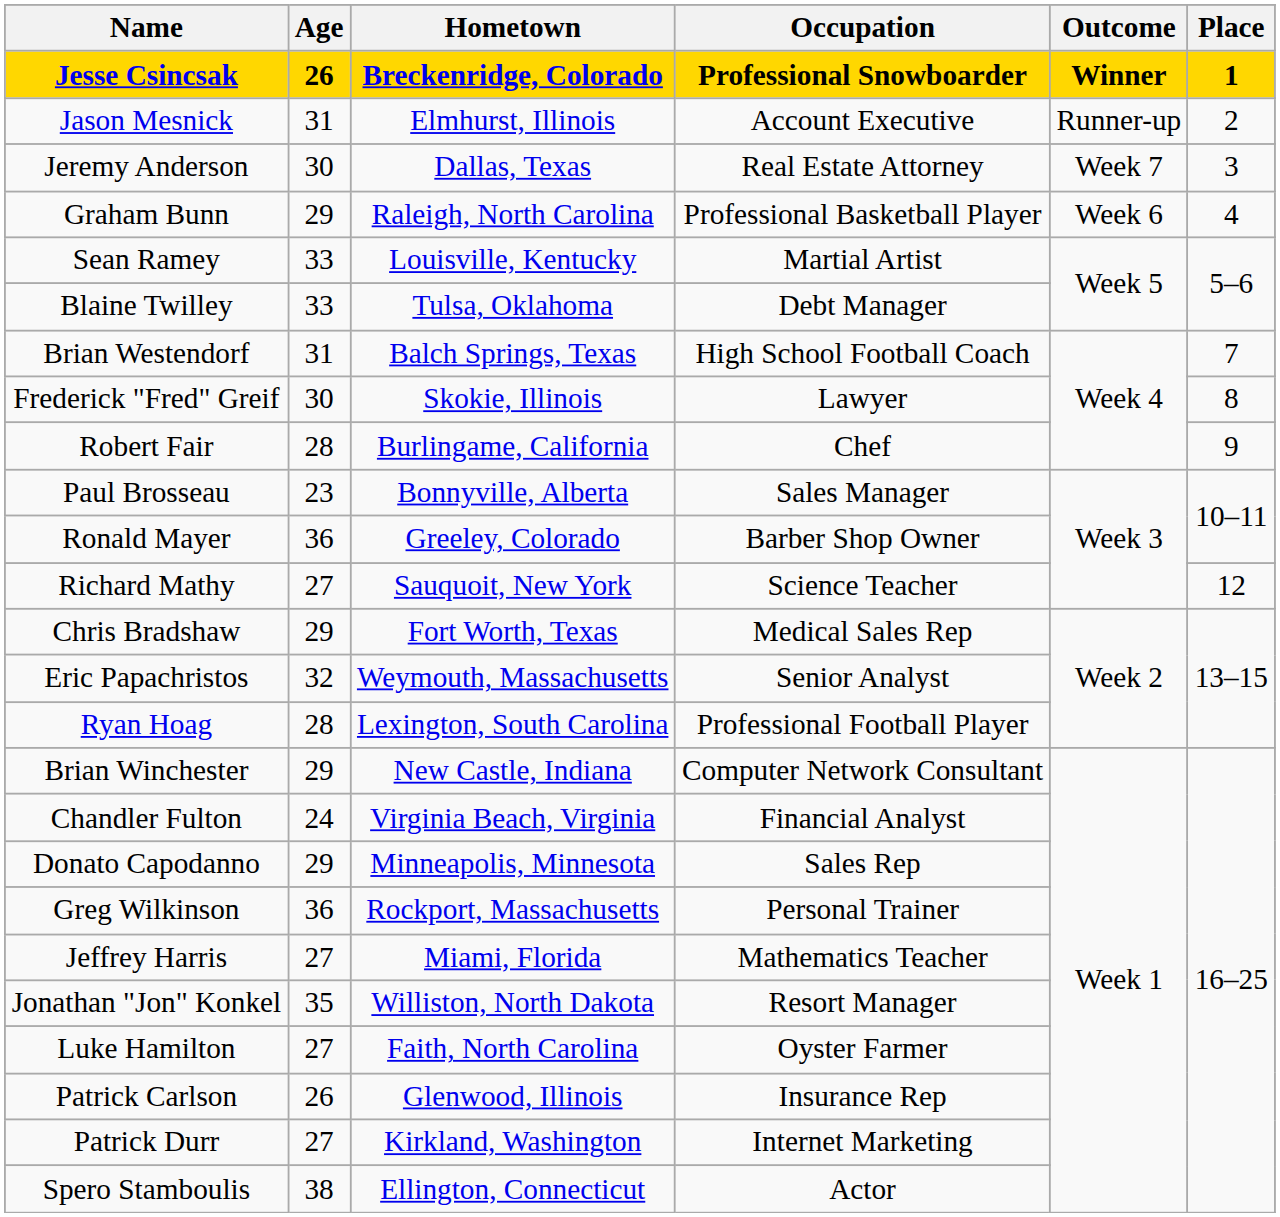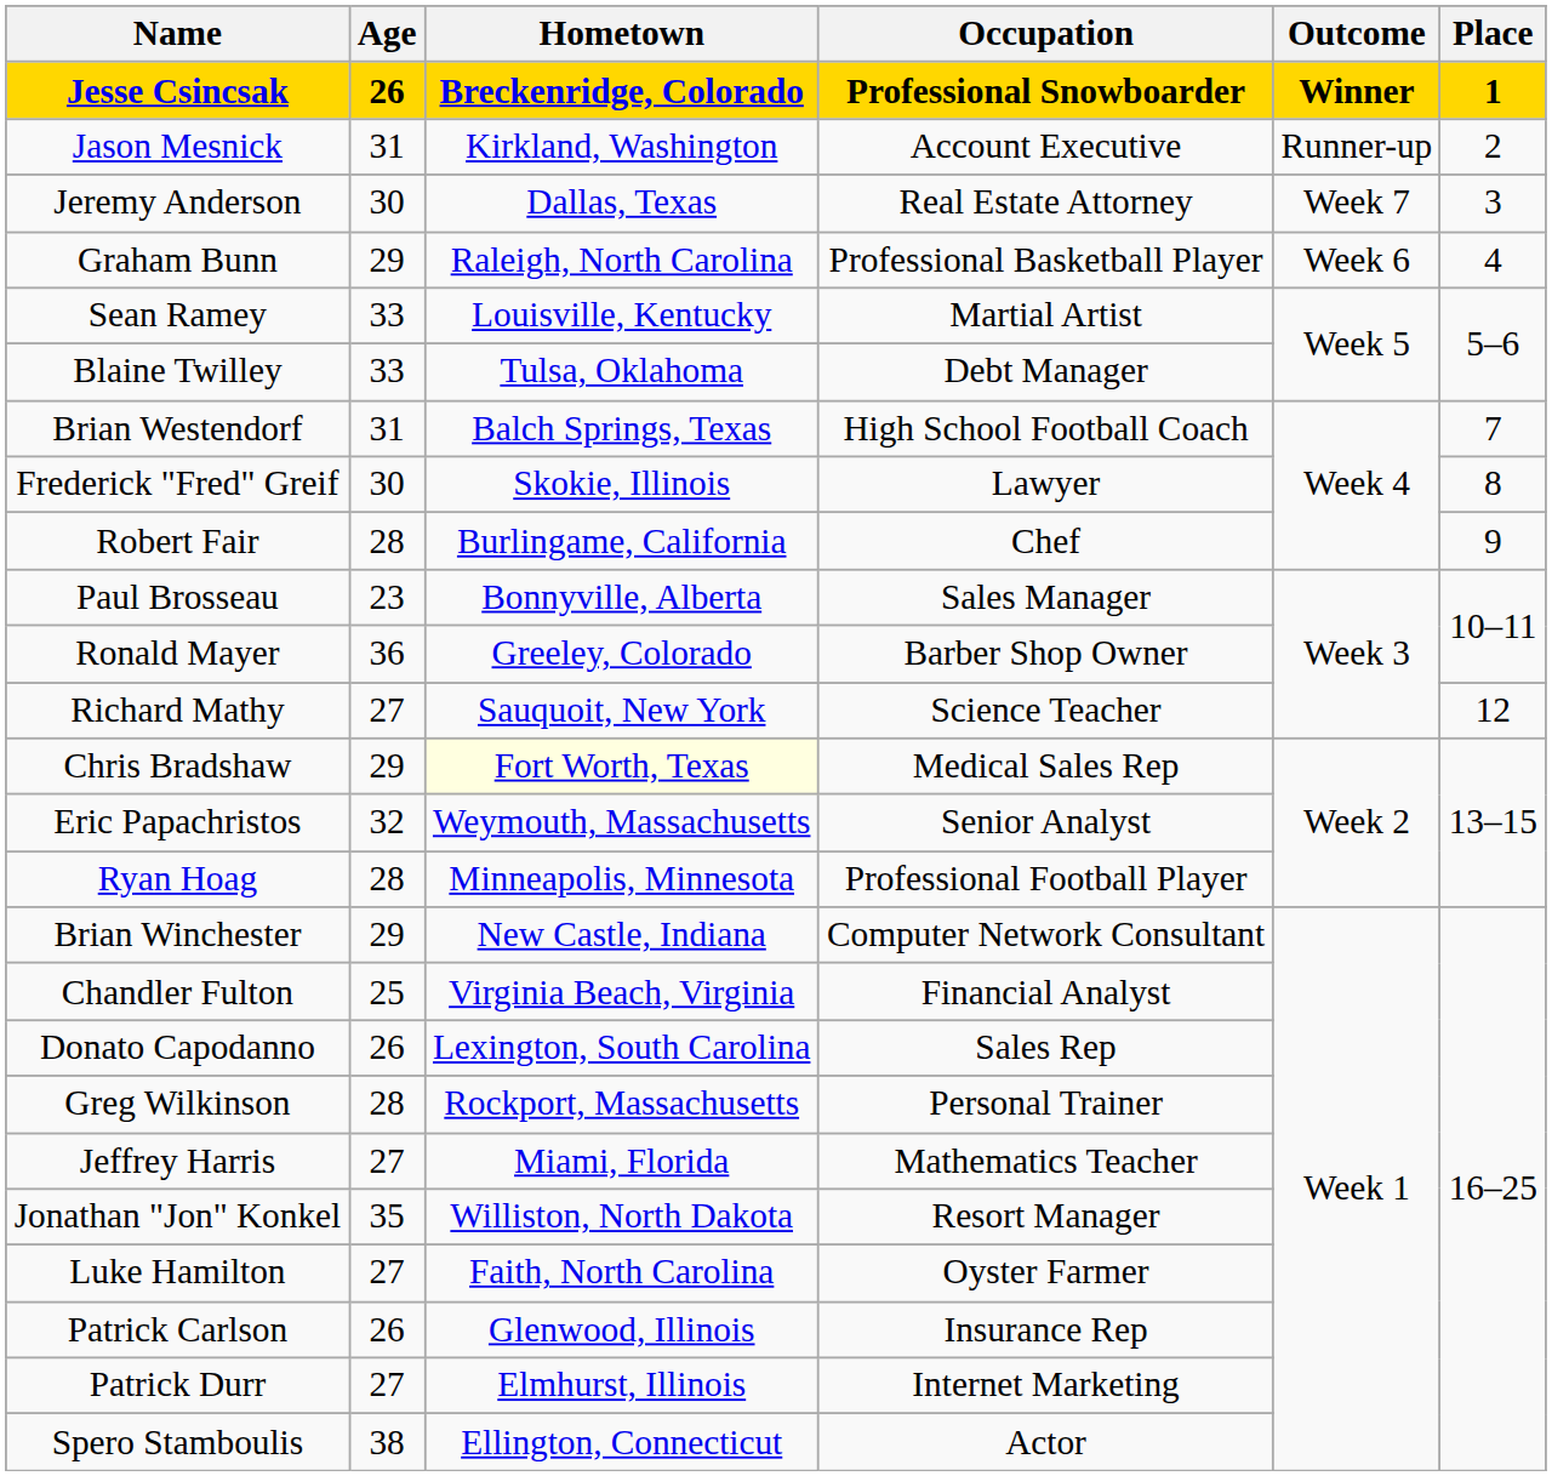Jason Mesnick | Hometown: Elmhurst, Illinois -> Kirkland, Washington
Chris Bradshaw | Hometown: no background -> lightyellow background
Ryan Hoag | Hometown: Lexington, South Carolina -> Minneapolis, Minnesota
Chandler Fulton | Age: 24 -> 25
Donato Capodanno | Age: 29 -> 26
Donato Capodanno | Hometown: Minneapolis, Minnesota -> Lexington, South Carolina
Greg Wilkinson | Age: 36 -> 28
Patrick Durr | Hometown: Kirkland, Washington -> Elmhurst, Illinois
